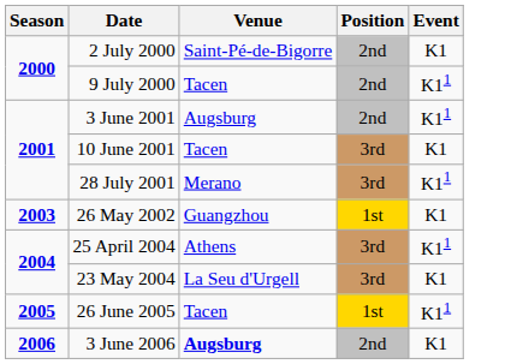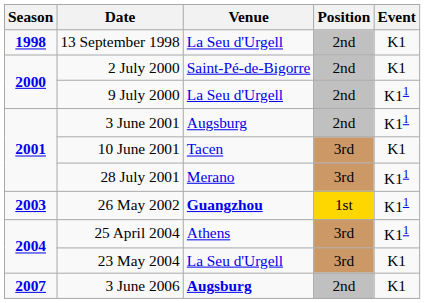+ row: 1998 | 13 September 1998 | La Seu d'Urgell | 2nd | K1
9 July 2000 | Venue: Tacen -> La Seu d'Urgell
26 May 2002 | Venue: normal -> bold
26 May 2002 | Event: K1 -> K11
- row: 2005 | 26 June 2005 | Tacen | 1st | K11
3 June 2006 | Season: 2006 -> 2007
